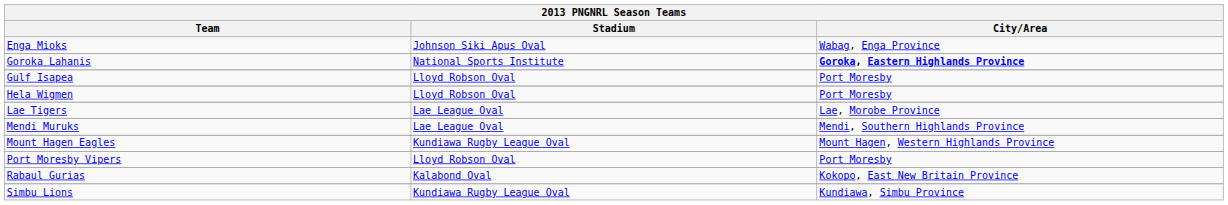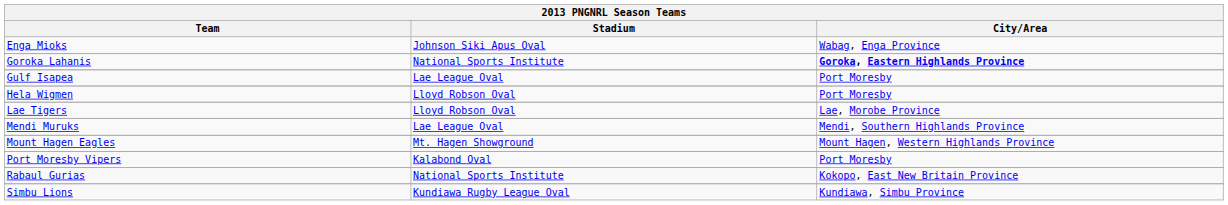Gulf Isapea | Stadium: Lloyd Robson Oval -> Lae League Oval
Lae Tigers | Stadium: Lae League Oval -> Lloyd Robson Oval
Mount Hagen Eagles | Stadium: Kundiawa Rugby League Oval -> Mt. Hagen Showground
Port Moresby Vipers | Stadium: Lloyd Robson Oval -> Kalabond Oval
Rabaul Gurias | Stadium: Kalabond Oval -> National Sports Institute
